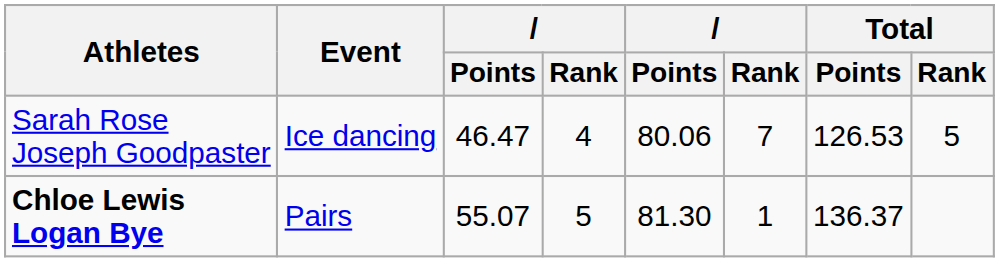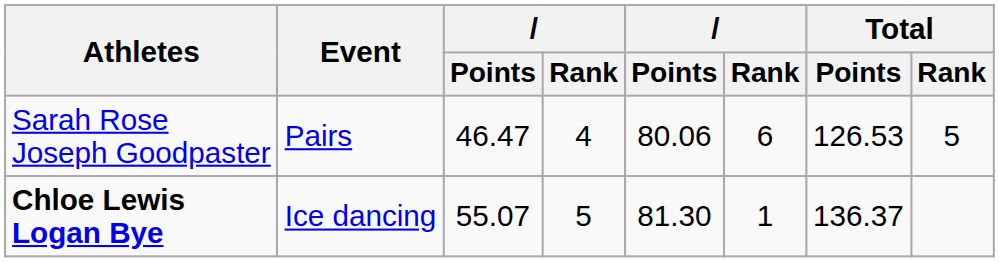Sarah Rose Joseph Goodpaster | Event: Ice dancing -> Pairs
Sarah Rose Joseph Goodpaster | column 6: 7 -> 6
Chloe Lewis Logan Bye | Event: Pairs -> Ice dancing
